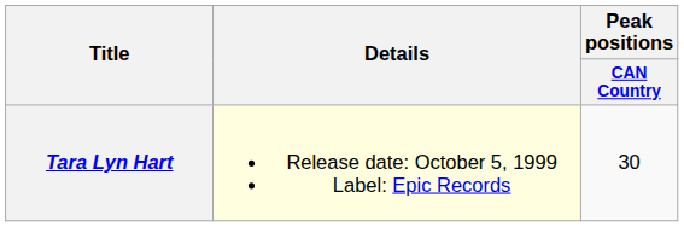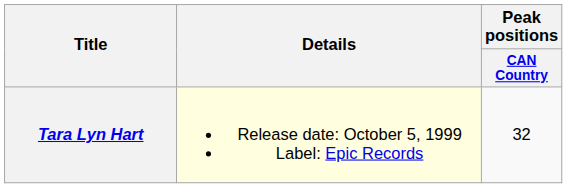Tara Lyn Hart | Peak positions / CAN Country: 30 -> 32
